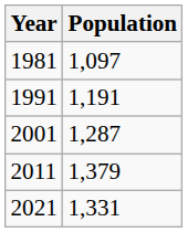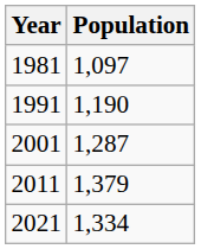1991 | Population: 1,191 -> 1,190
2021 | Population: 1,331 -> 1,334
